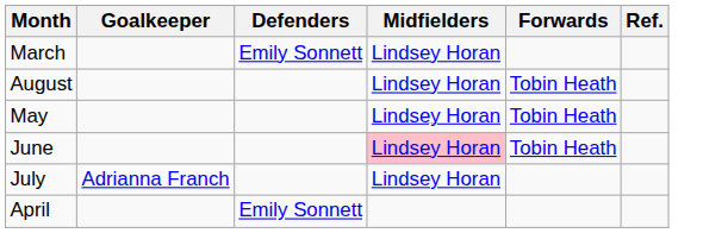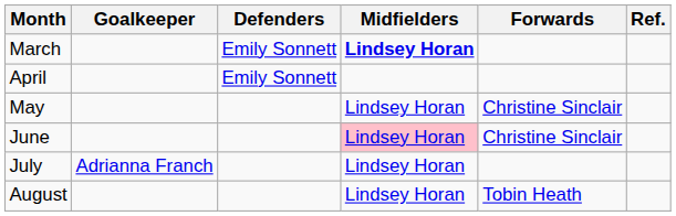March | Midfielders: normal -> bold
rows swapped: April <-> August
May | Forwards: Tobin Heath -> Christine Sinclair
June | Forwards: Tobin Heath -> Christine Sinclair
